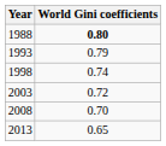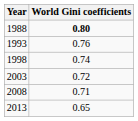1993 | World Gini coefficients: 0.79 -> 0.76
2008 | World Gini coefficients: 0.70 -> 0.71
